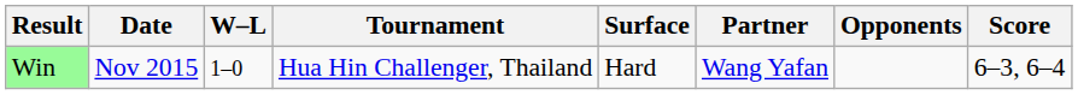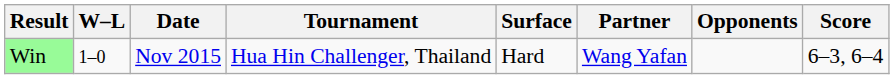columns swapped: W–L <-> Date
